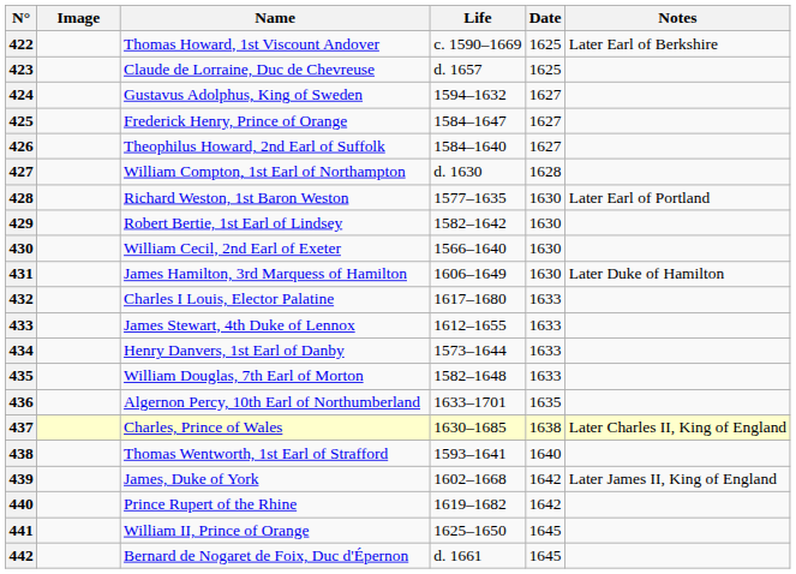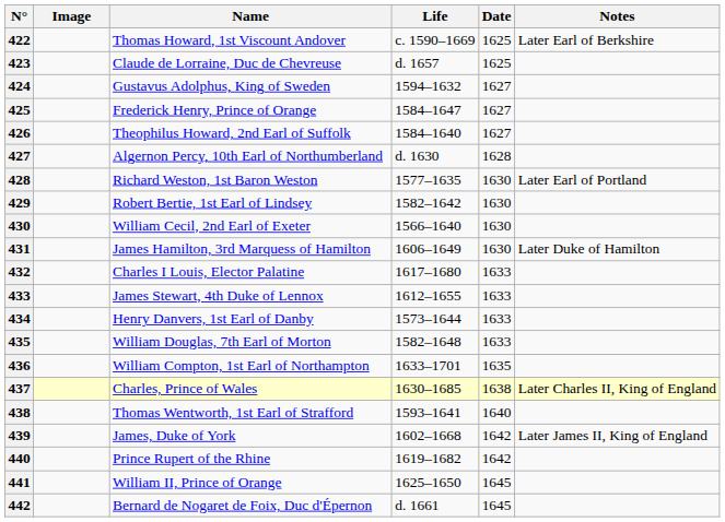427 | Name: William Compton, 1st Earl of Northampton -> Algernon Percy, 10th Earl of Northumberland
436 | Name: Algernon Percy, 10th Earl of Northumberland -> William Compton, 1st Earl of Northampton
